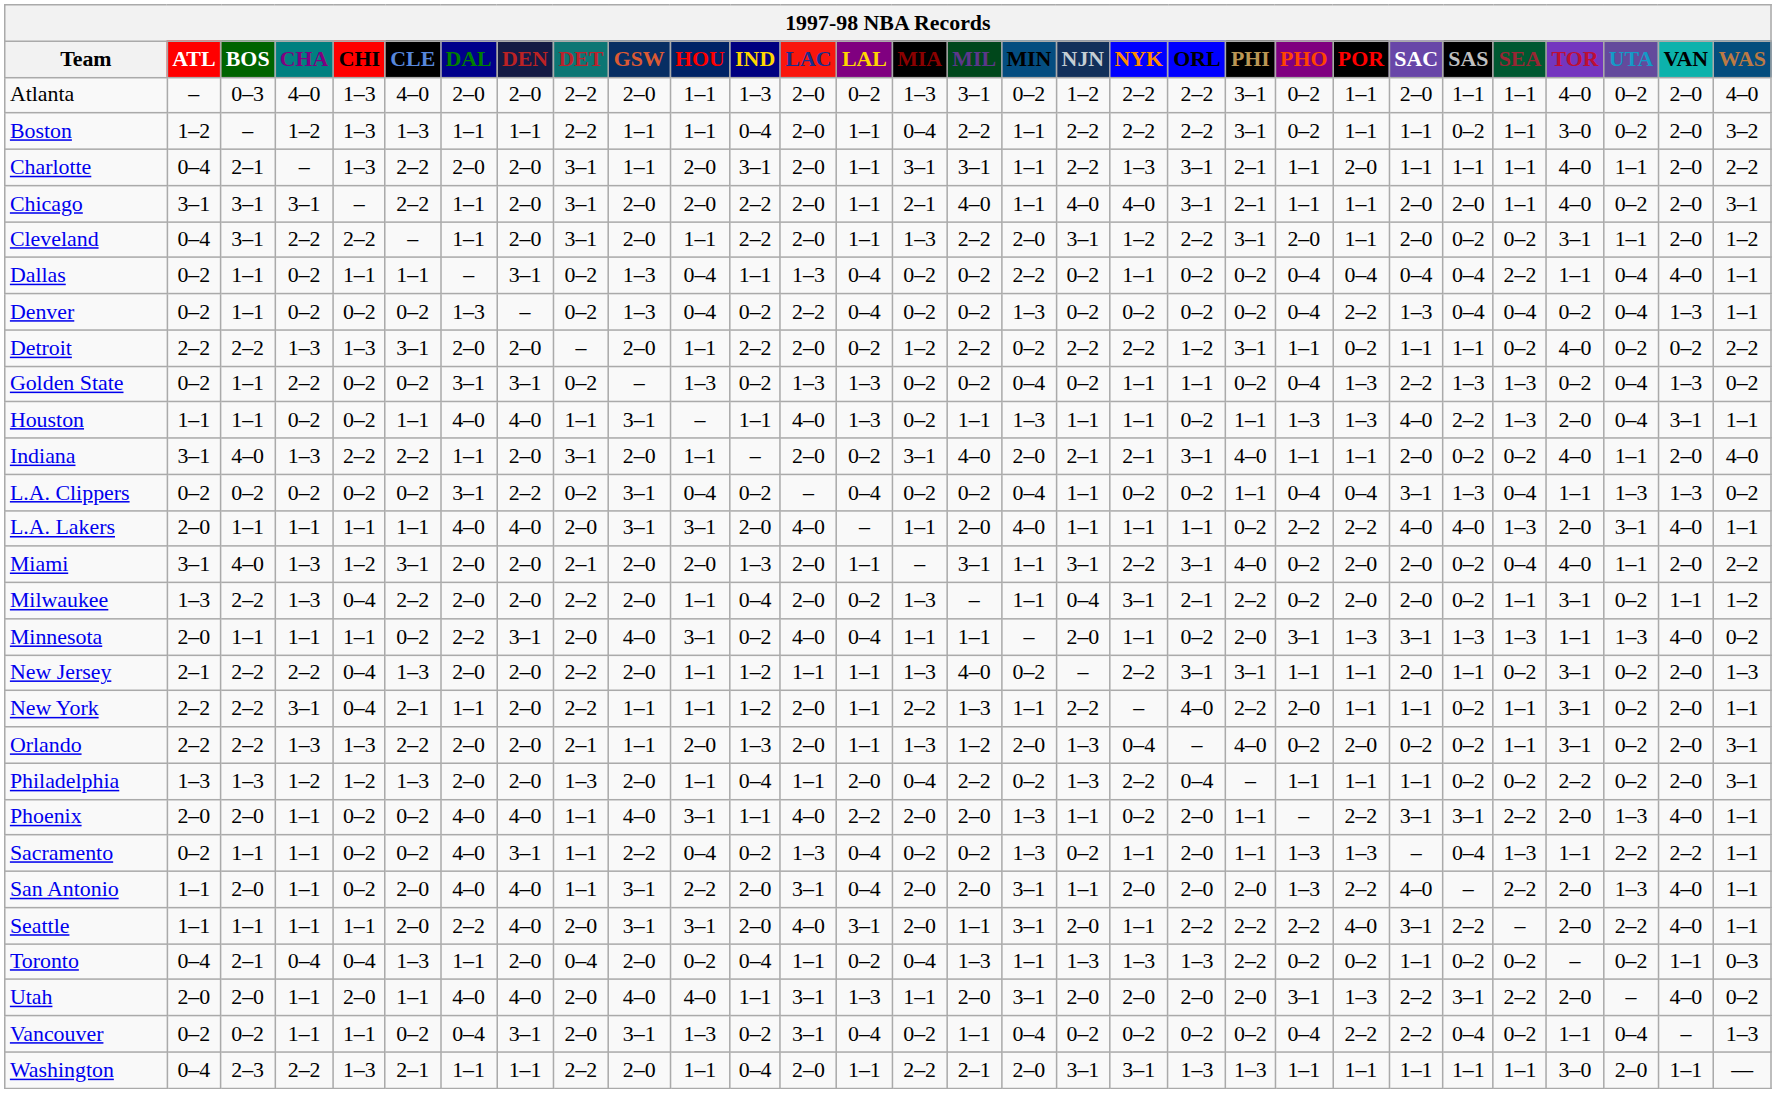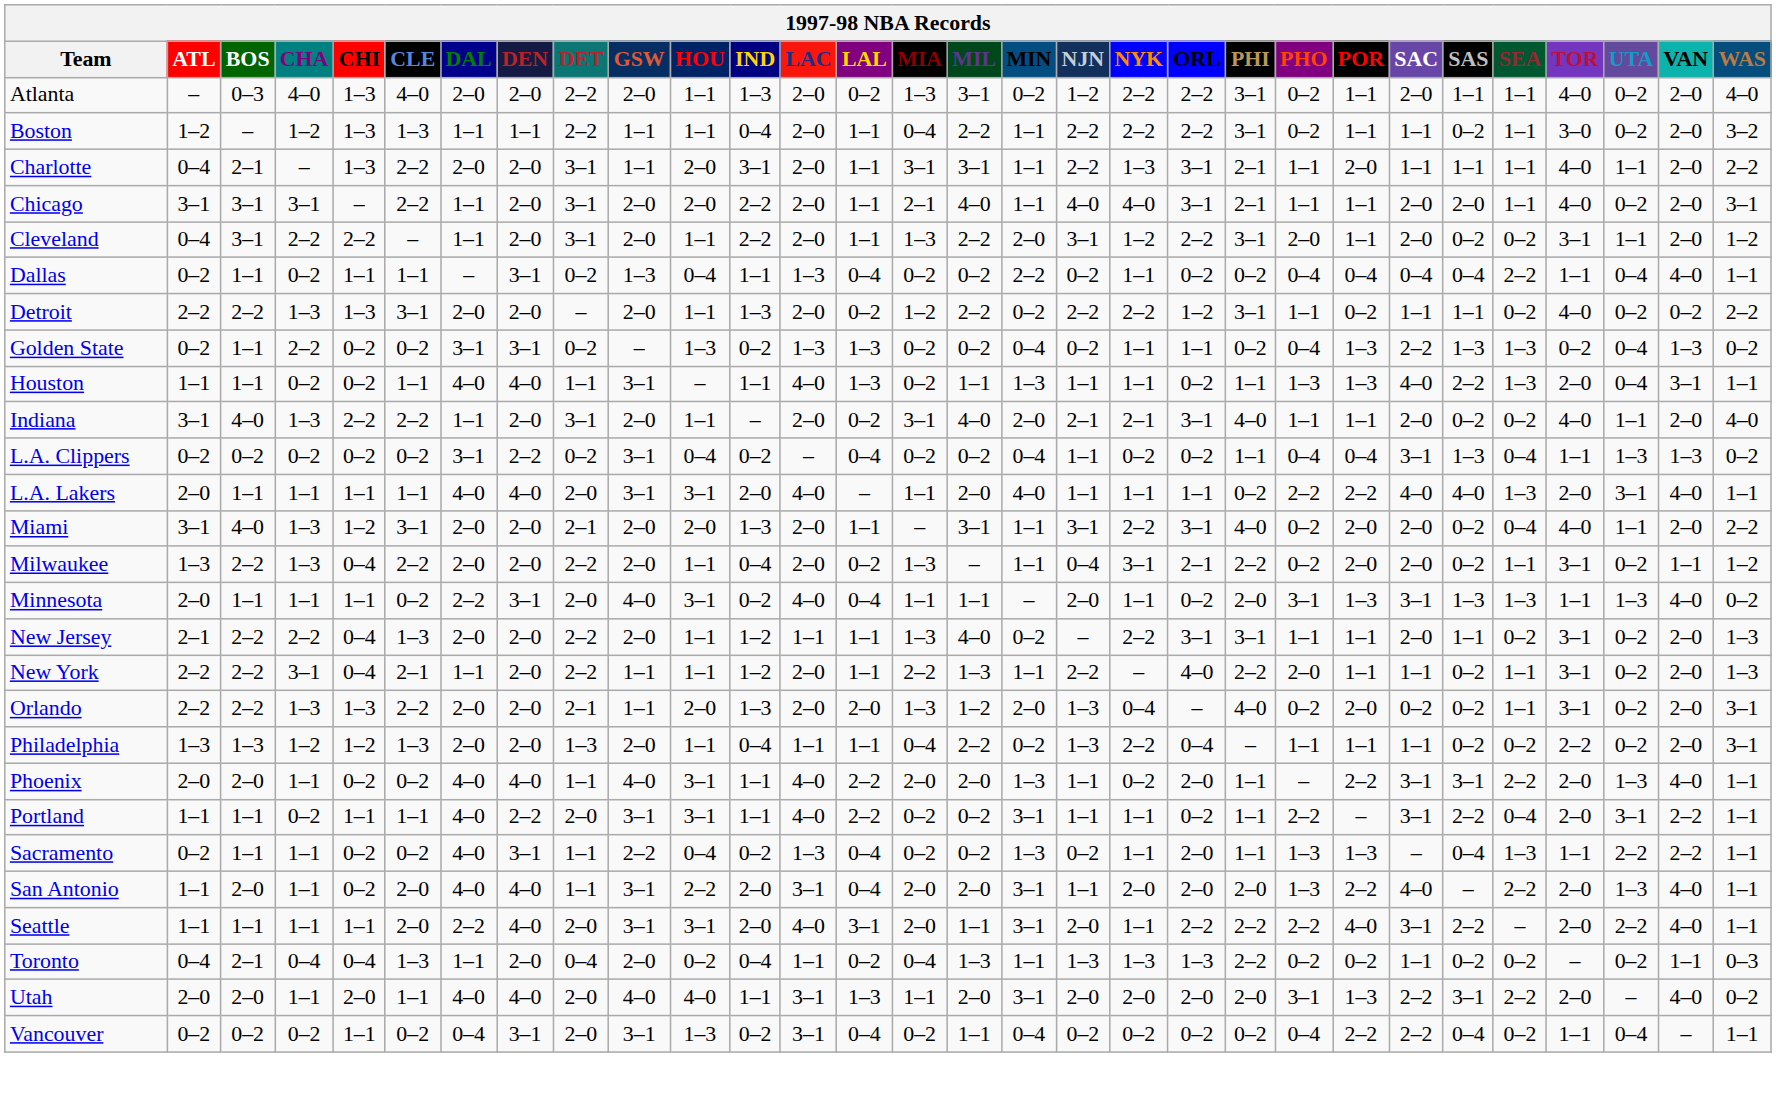- row: Denver | 0–2 | 1–1 | 0–2 | 0–2 | 0–2 | 1–3 | – | 0–2 | 1–3 | 0–4 | 0–2 | 2–2 | 0–4 | 0–2 | 0–2 | 1–3 | 0–2 | 0–2 | 0–2 | 0–2 | 0–4 | 2–2 | 1–3 | 0–4 | 0–4 | 0–2 | 0–4 | 1–3 | 1–1
Detroit | IND: 2–2 -> 1–3
New York | WAS: 1–1 -> 1–3
Orlando | LAL: 1–1 -> 2–0
Philadelphia | LAL: 2–0 -> 1–1
+ row: Portland | 1–1 | 1–1 | 0–2 | 1–1 | 1–1 | 4–0 | 2–2 | 2–0 | 3–1 | 3–1 | 1–1 | 4–0 | 2–2 | 0–2 | 0–2 | 3–1 | 1–1 | 1–1 | 0–2 | 1–1 | 2–2 | – | 3–1 | 2–2 | 0–4 | 2–0 | 3–1 | 2–2 | 1–1
Vancouver | CHA: 1–1 -> 0–2
Vancouver | WAS: 1–3 -> 1–1
- row: Washington | 0–4 | 2–3 | 2–2 | 1–3 | 2–1 | 1–1 | 1–1 | 2–2 | 2–0 | 1–1 | 0–4 | 2–0 | 1–1 | 2–2 | 2–1 | 2–0 | 3–1 | 3–1 | 1–3 | 1–3 | 1–1 | 1–1 | 1–1 | 1–1 | 1–1 | 3–0 | 2–0 | 1–1 | —
